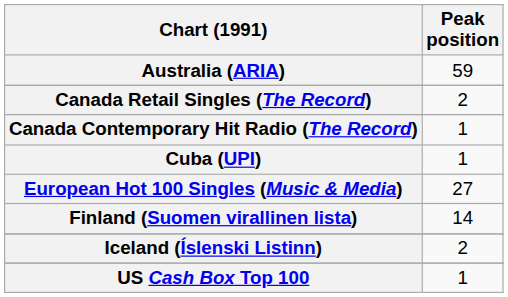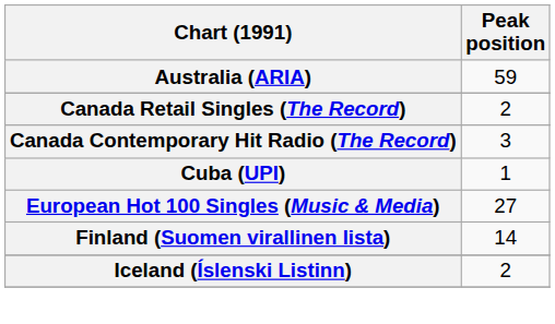Canada Contemporary Hit Radio (The Record) | Peak position: 1 -> 3
- row: US Cash Box Top 100 | 1
